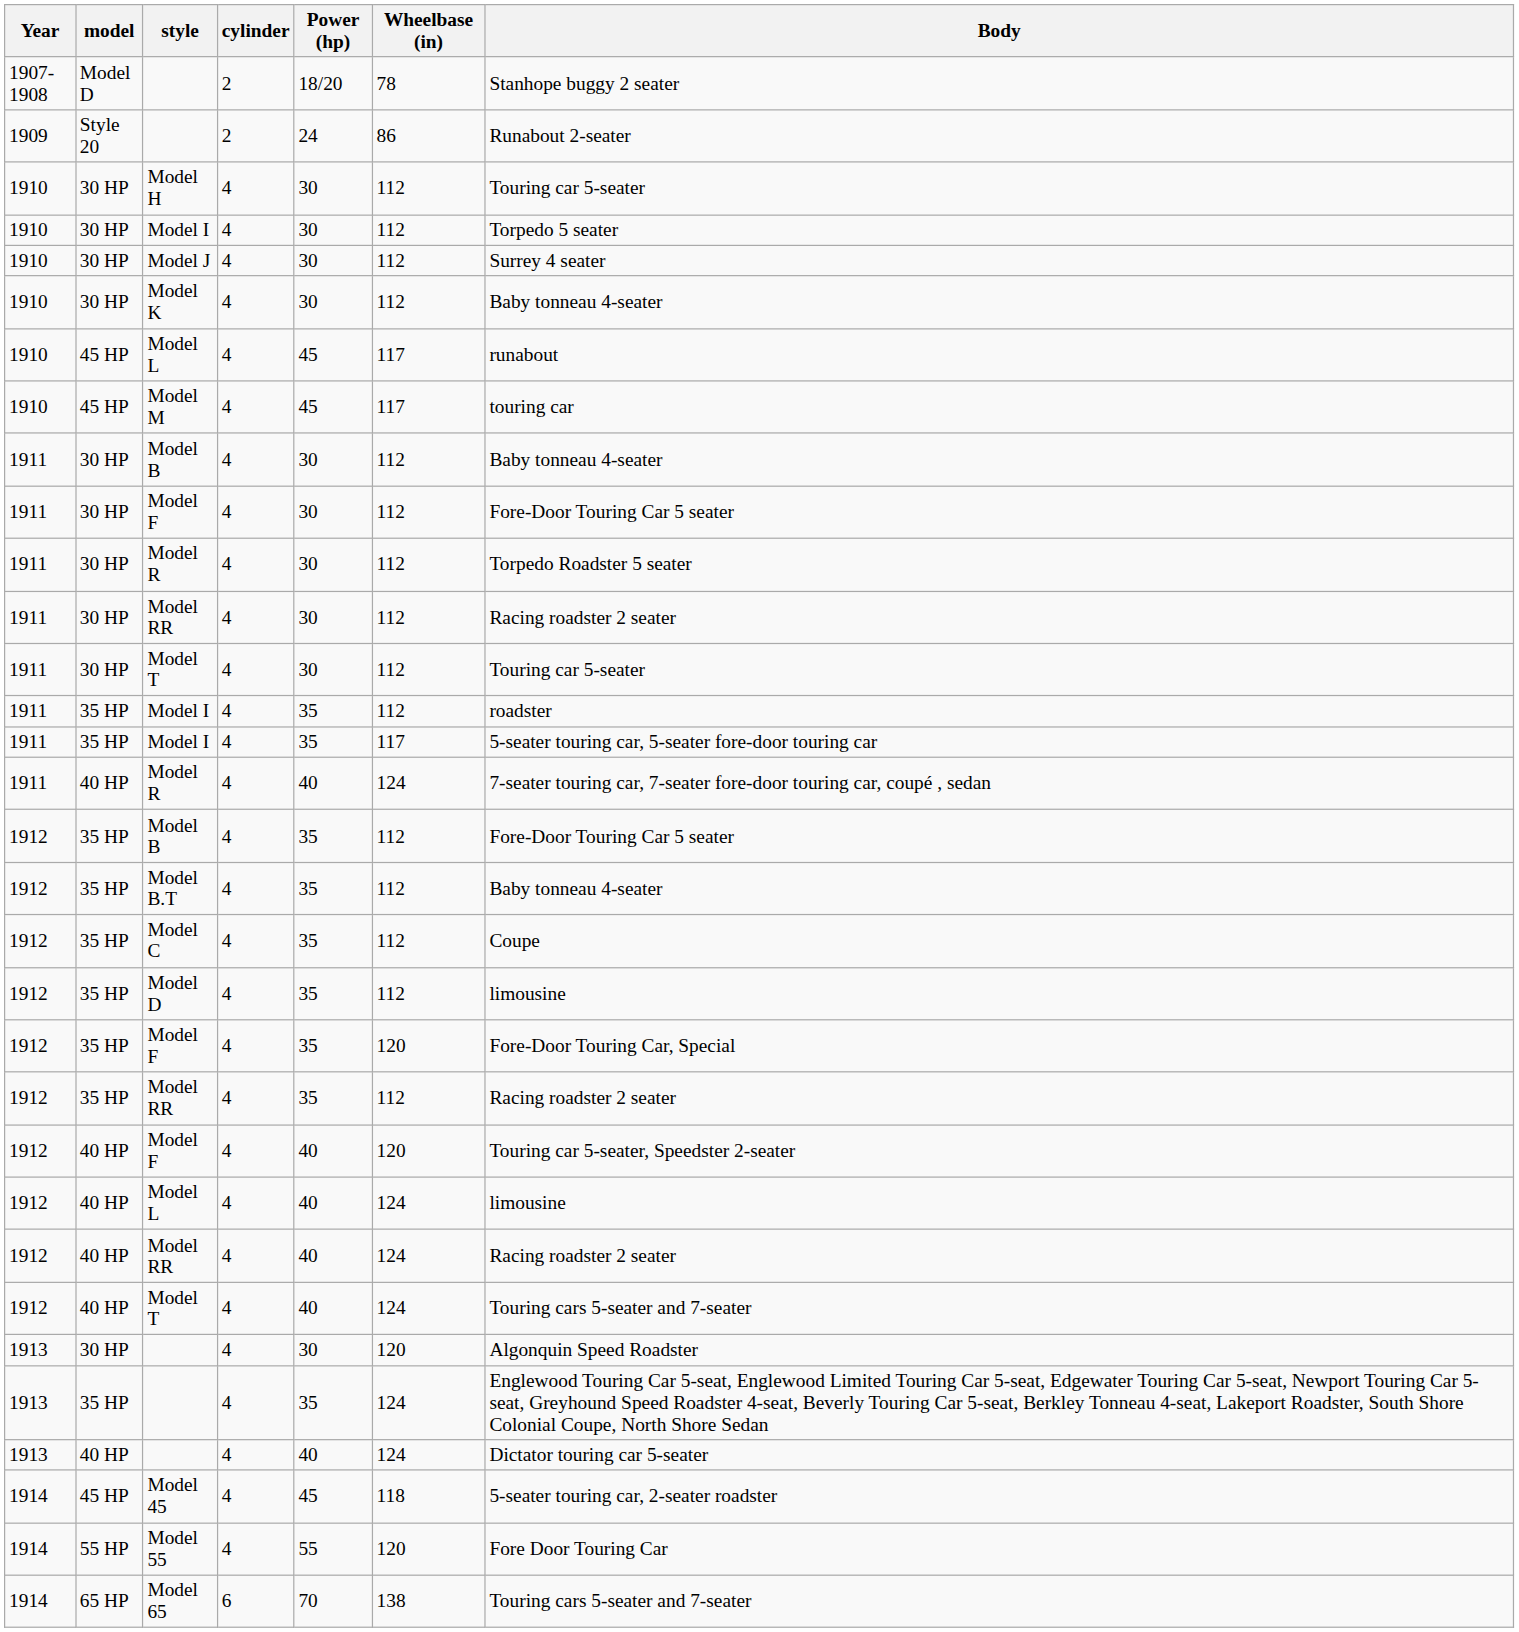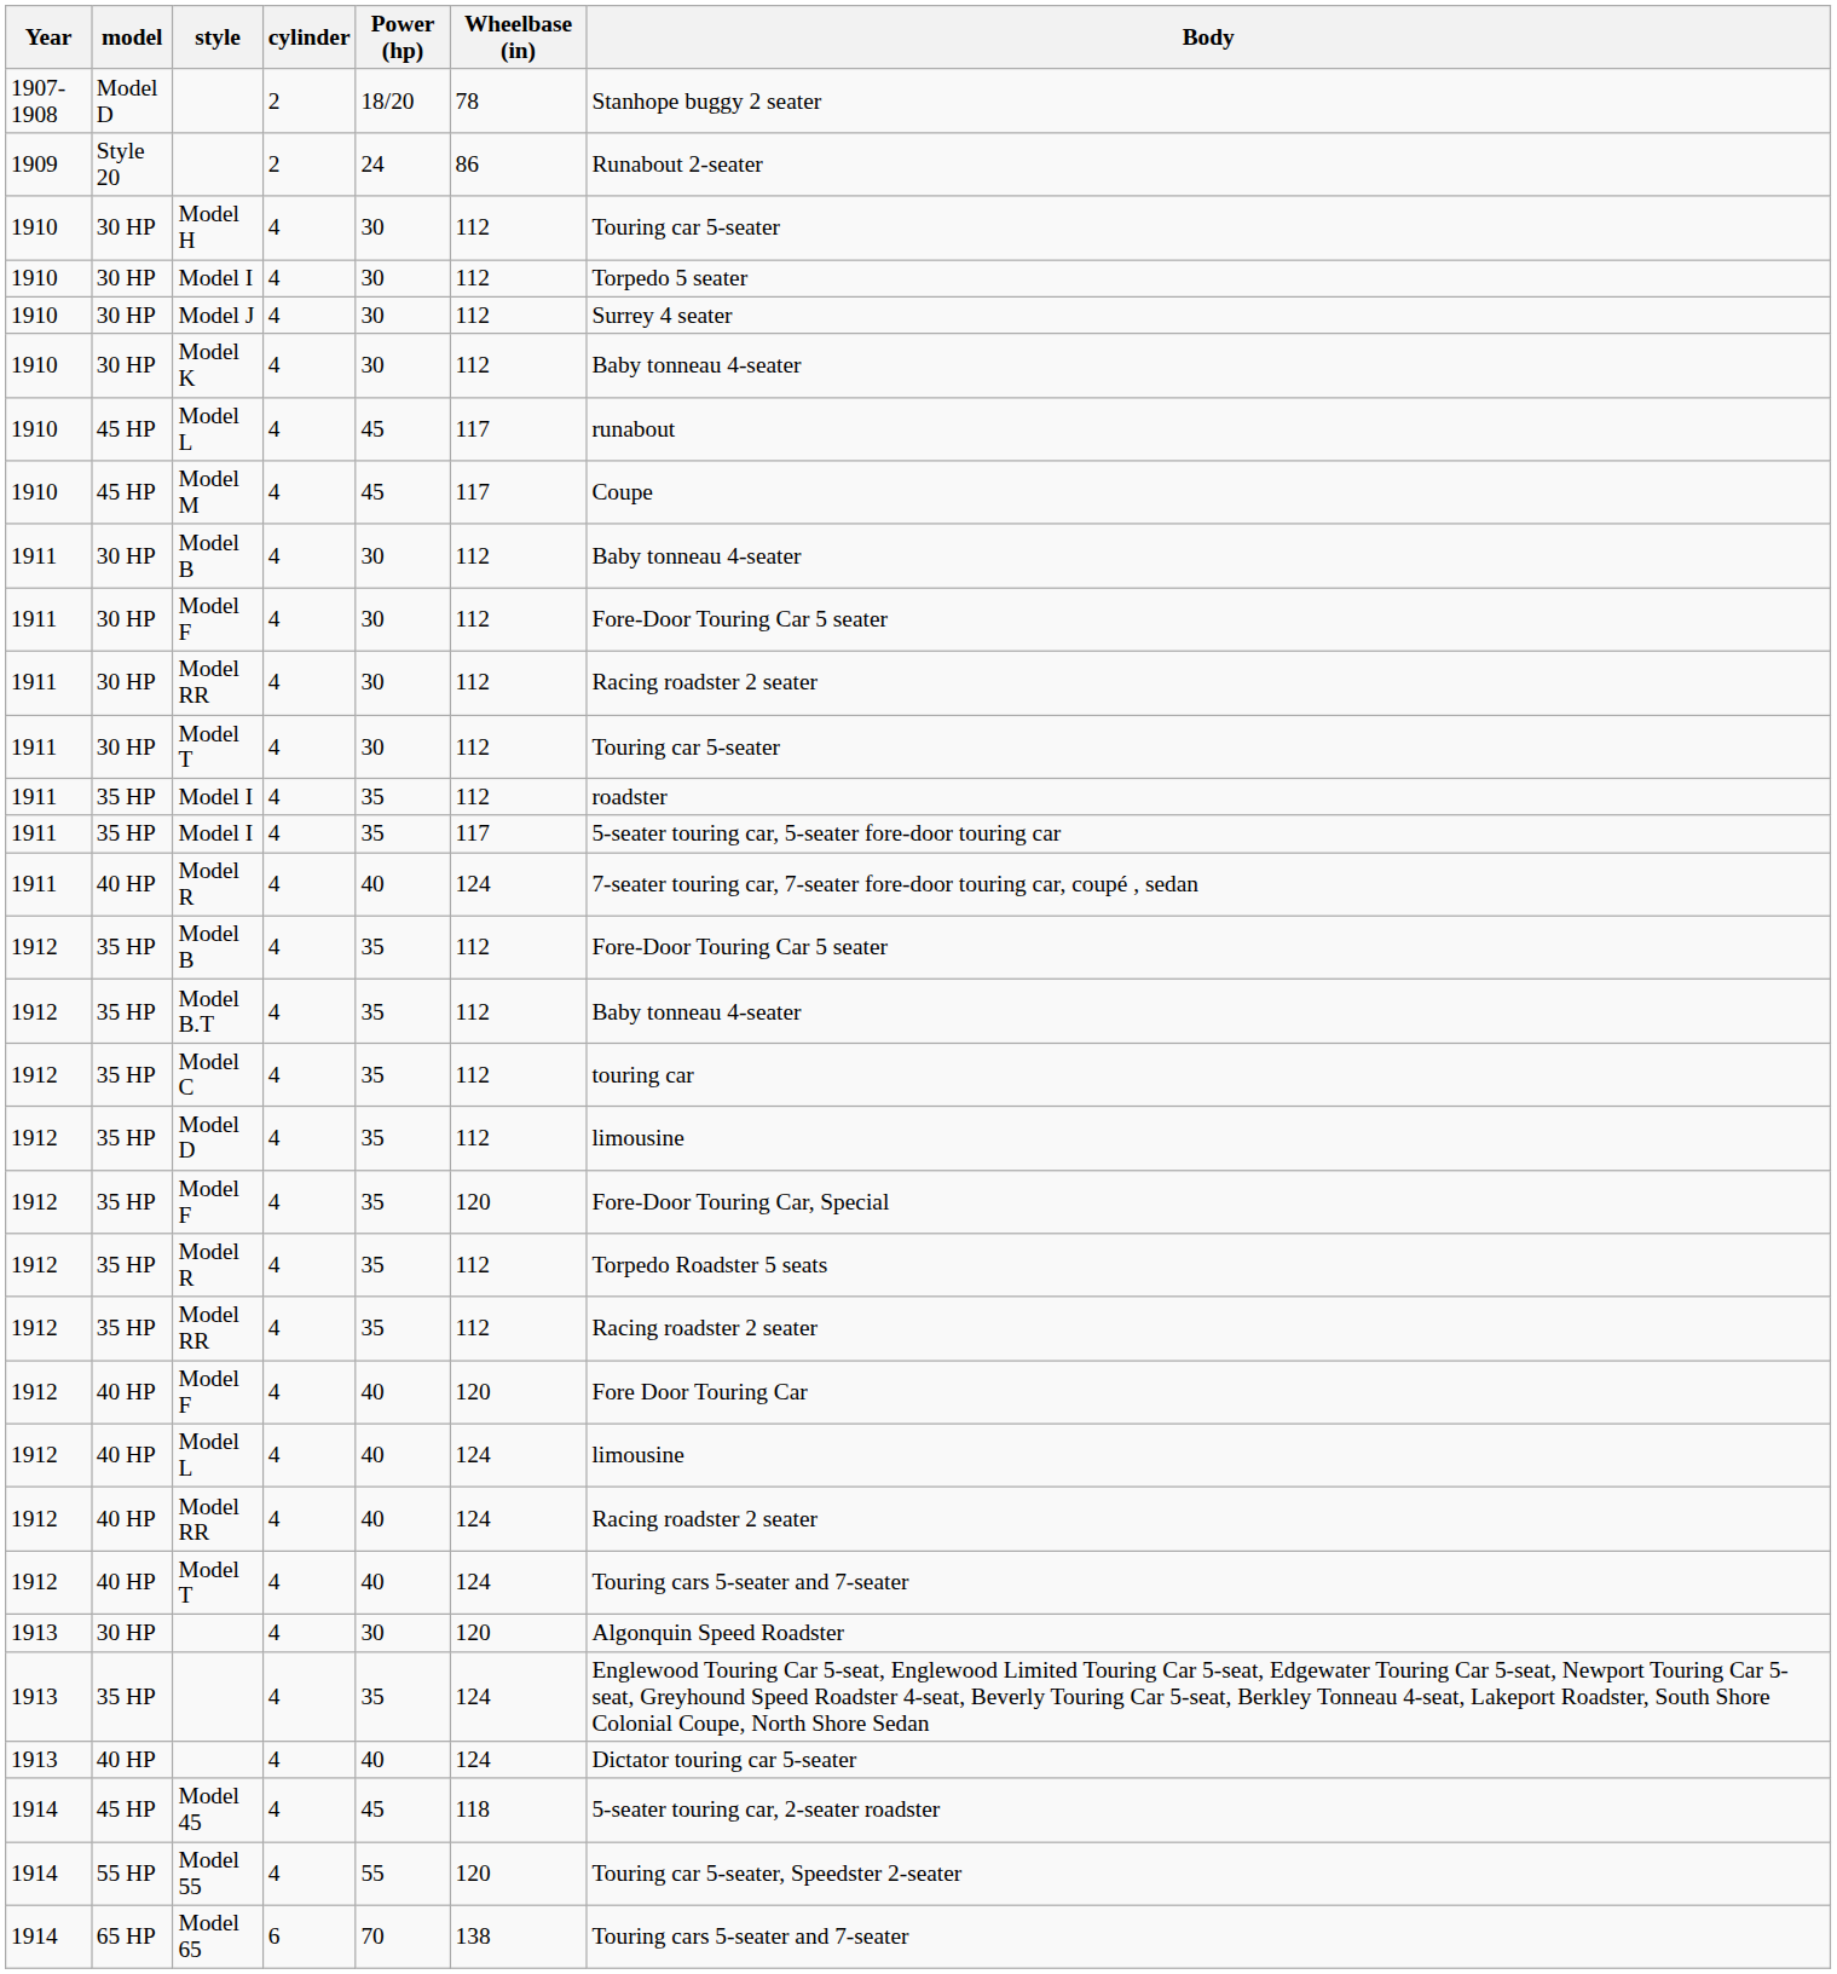Model M | Body: touring car -> Coupe
- row: 1911 | 30 HP | Model R | 4 | 30 | 112 | Torpedo Roadster 5 seater
Model C | Body: Coupe -> touring car
+ row: 1912 | 35 HP | Model R | 4 | 35 | 112 | Torpedo Roadster 5 seats
40 HP / Model F | Body: Touring car 5-seater, Speedster 2-seater -> Fore Door Touring Car
Model 55 | Body: Fore Door Touring Car -> Touring car 5-seater, Speedster 2-seater
